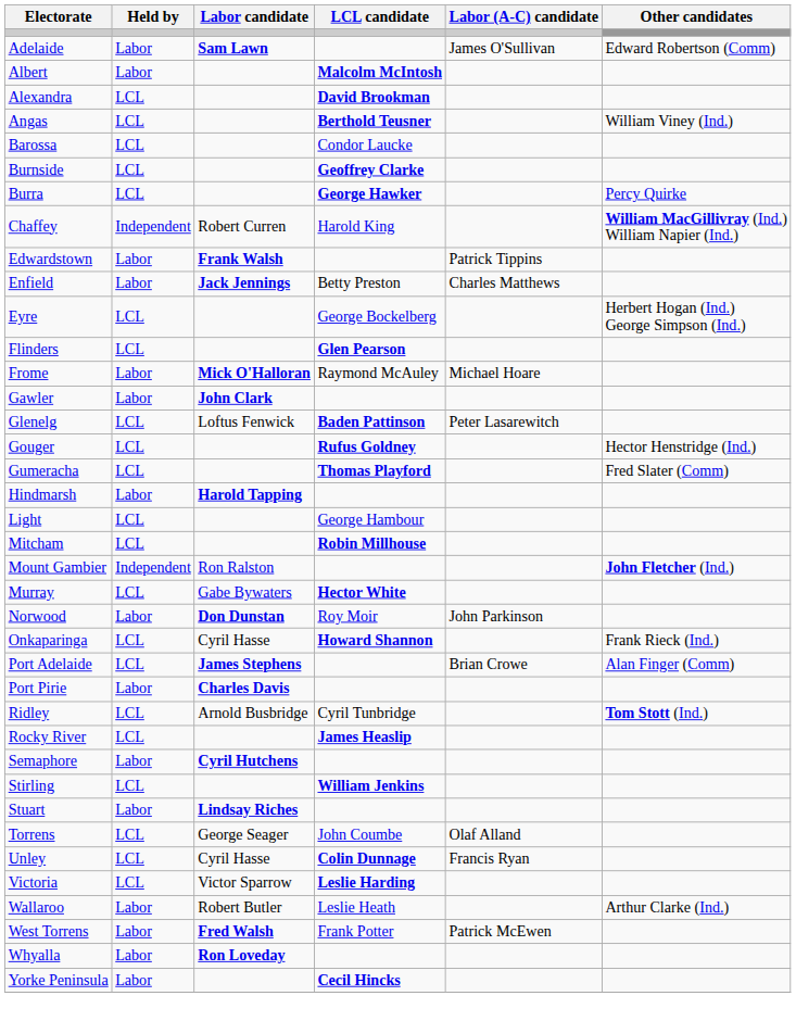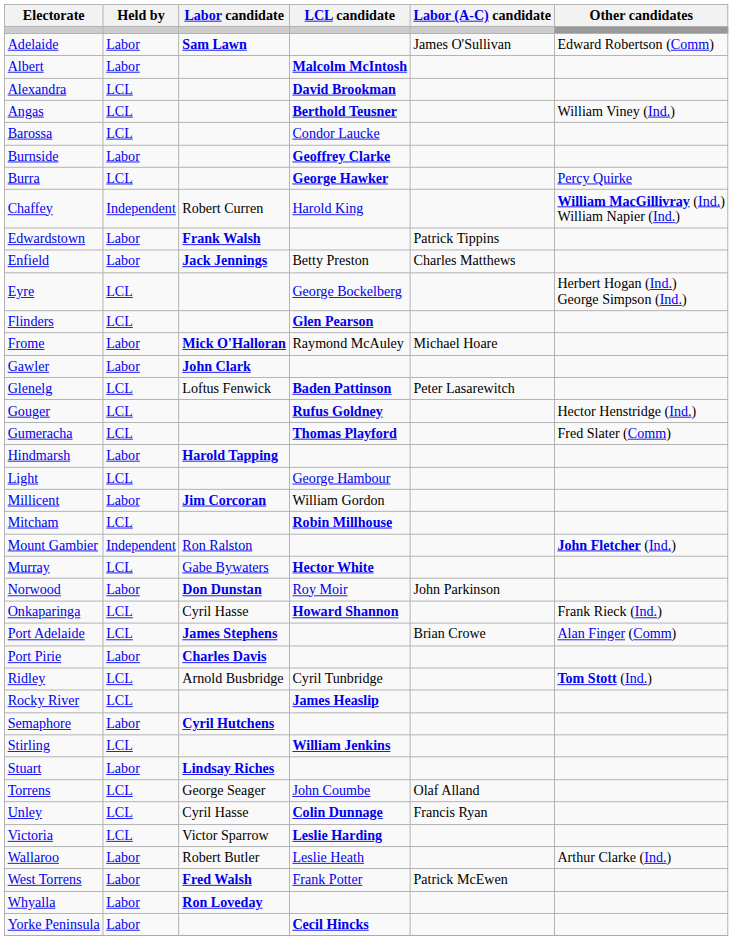Burnside | Held by: LCL -> Labor
+ row: Millicent | Labor | Jim Corcoran | William Gordon
